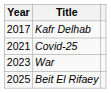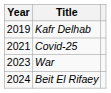Kafr Delhab | Year: 2017 -> 2019
Beit El Rifaey | Year: 2025 -> 2024
